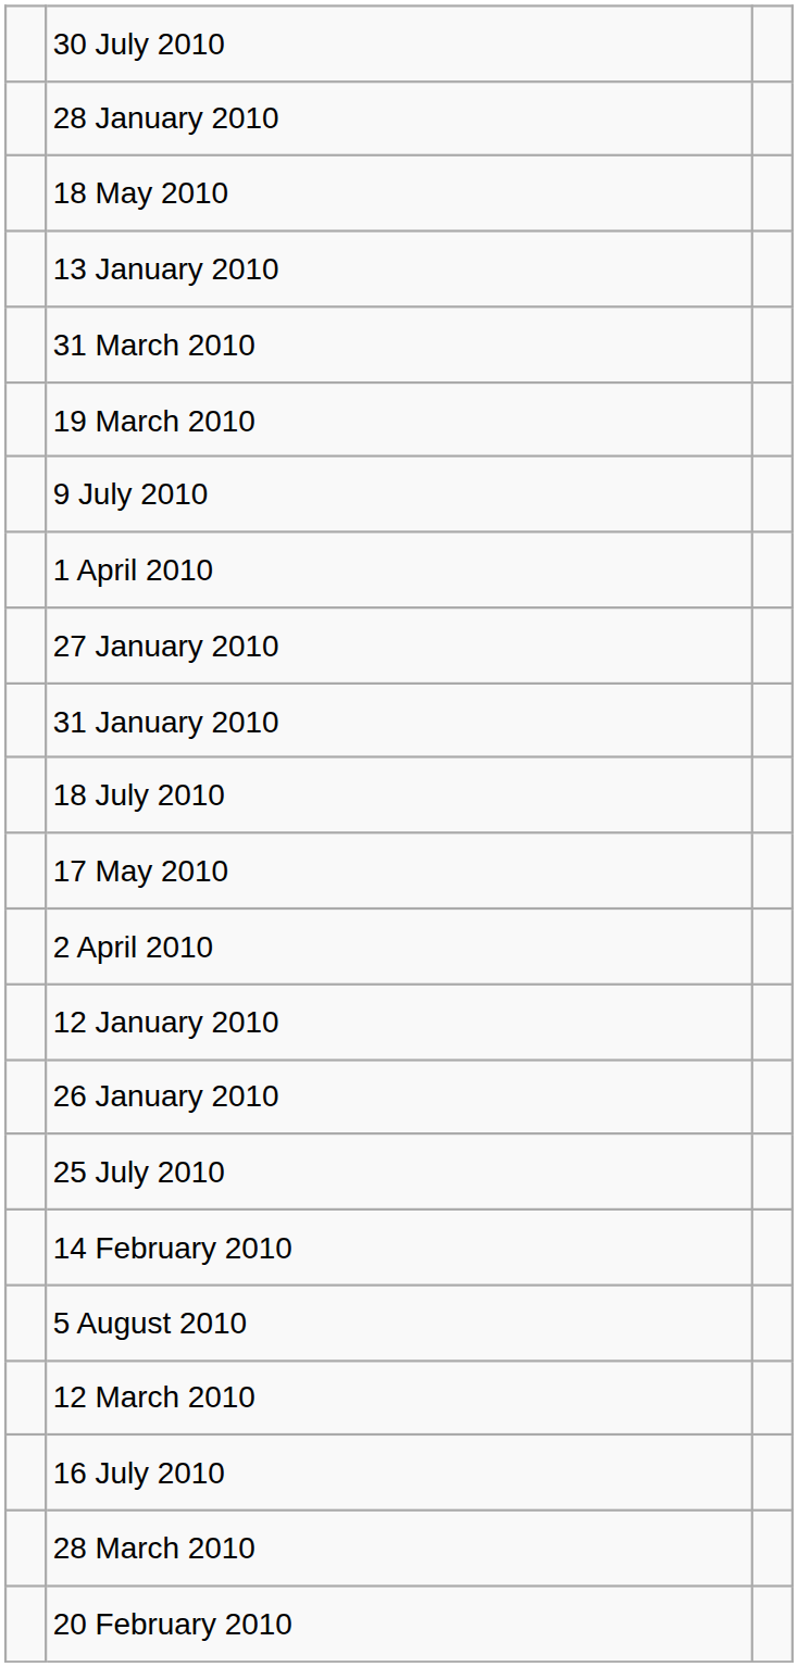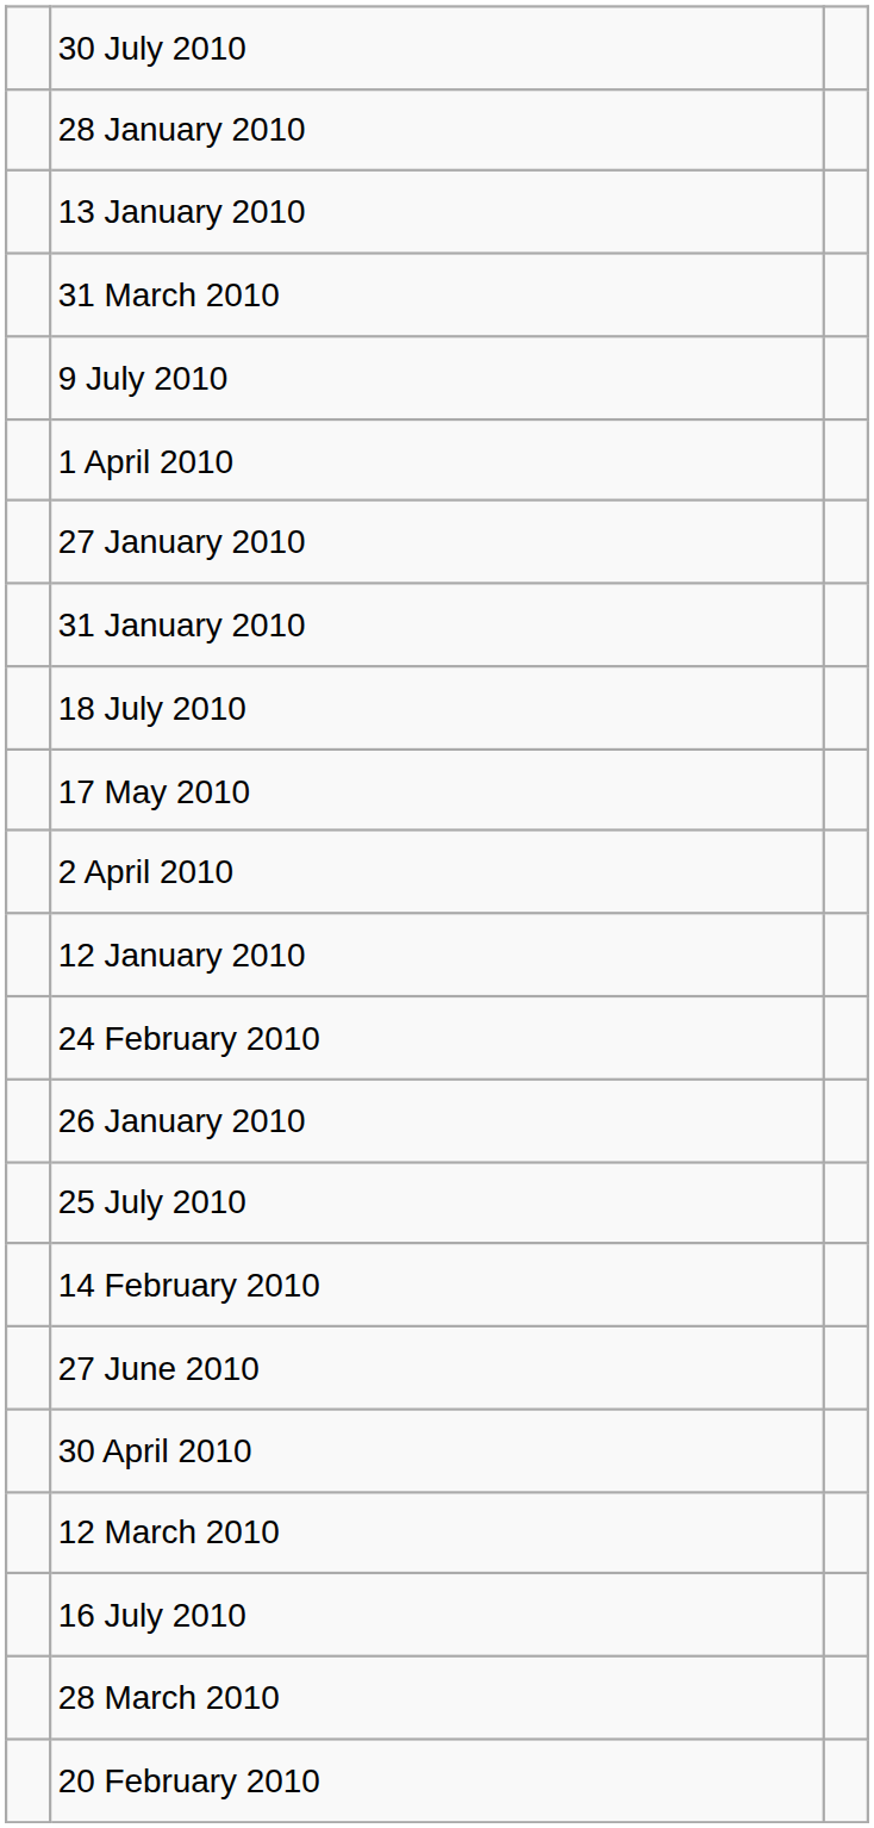- row: 18 May 2010
- row: 19 March 2010
+ row: 24 February 2010
+ row: 27 June 2010
- row: 5 August 2010
+ row: 30 April 2010
